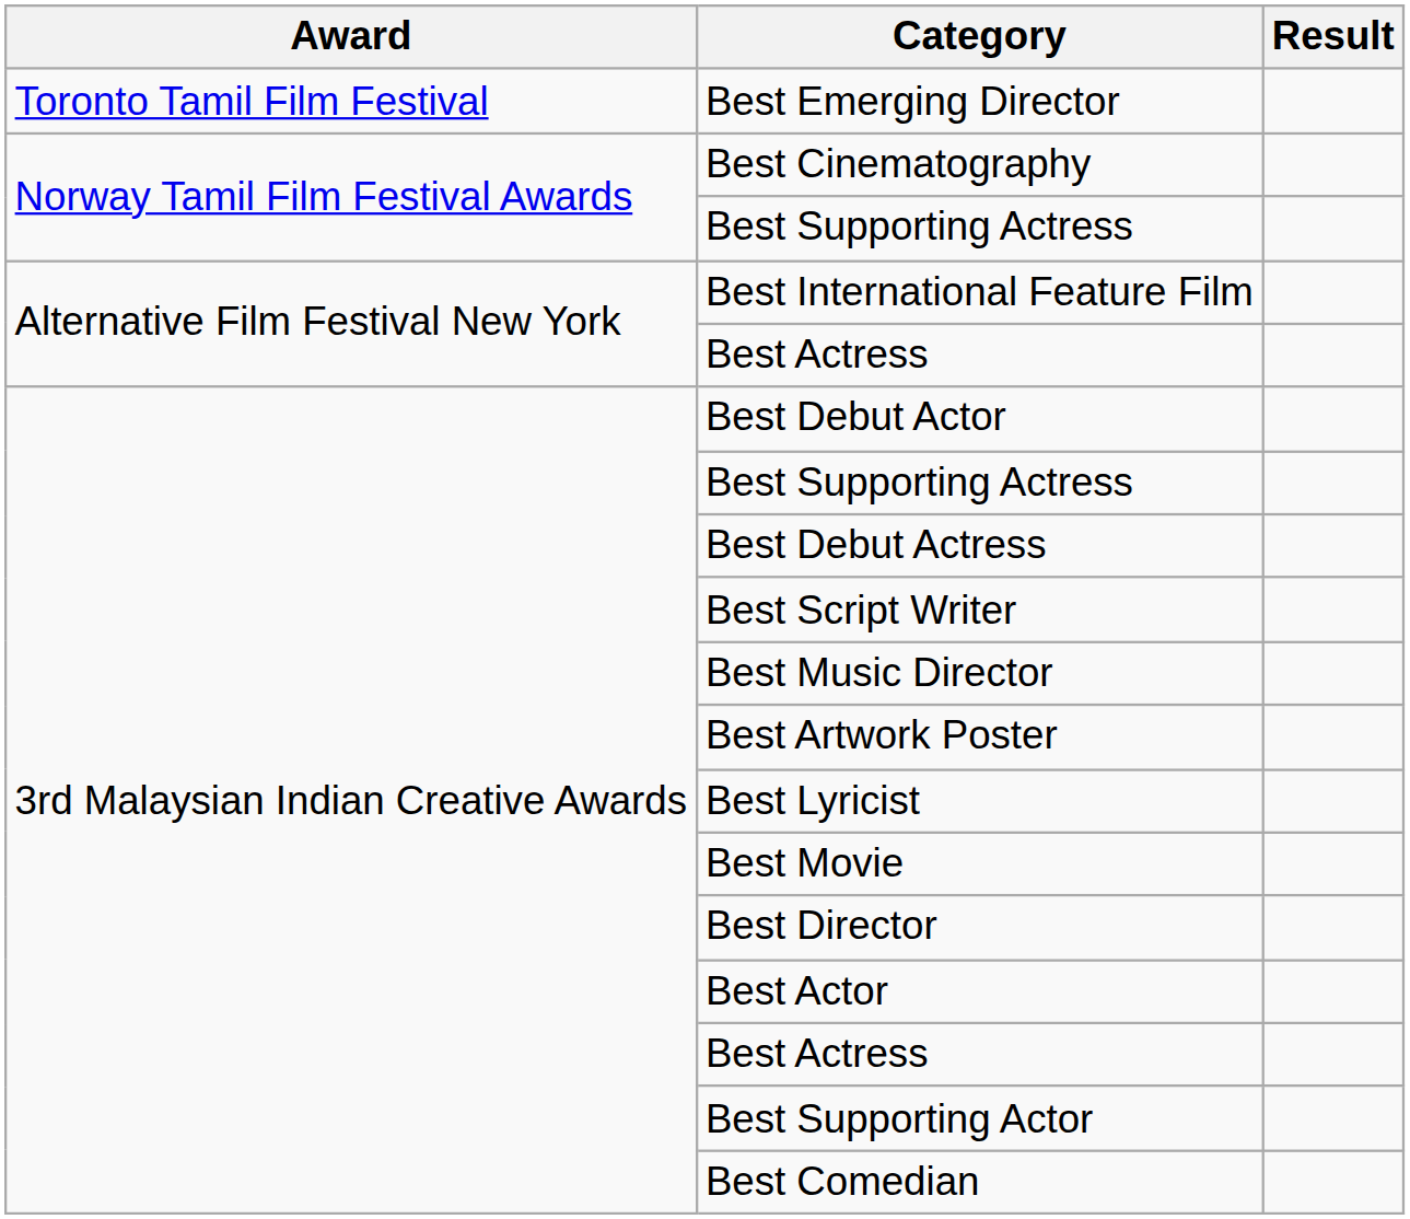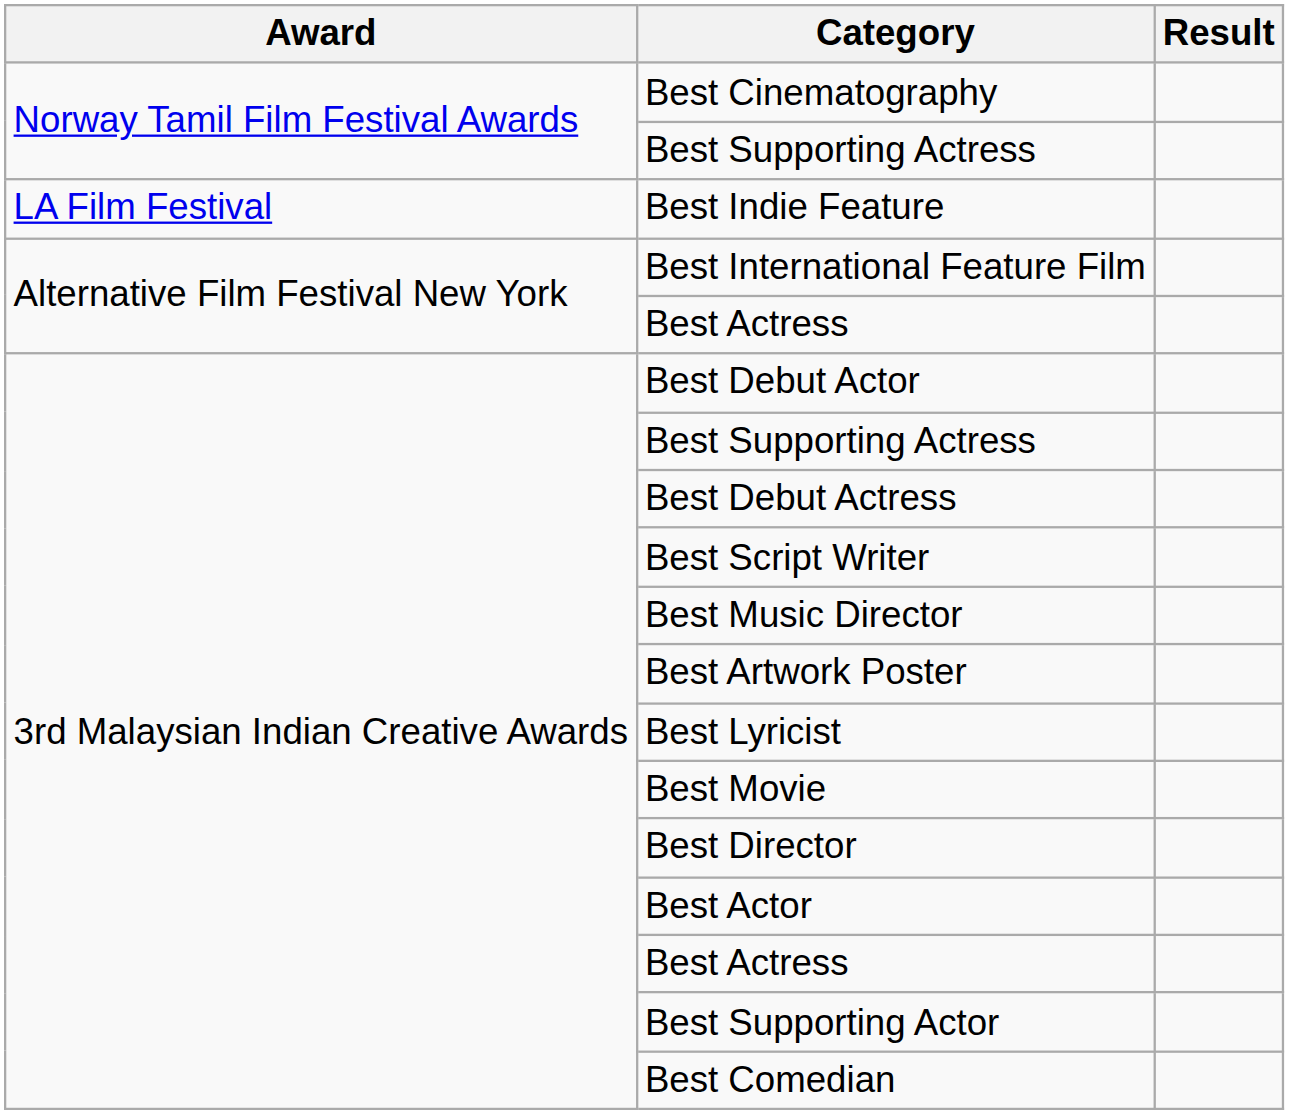- row: Toronto Tamil Film Festival | Best Emerging Director
+ row: LA Film Festival | Best Indie Feature
